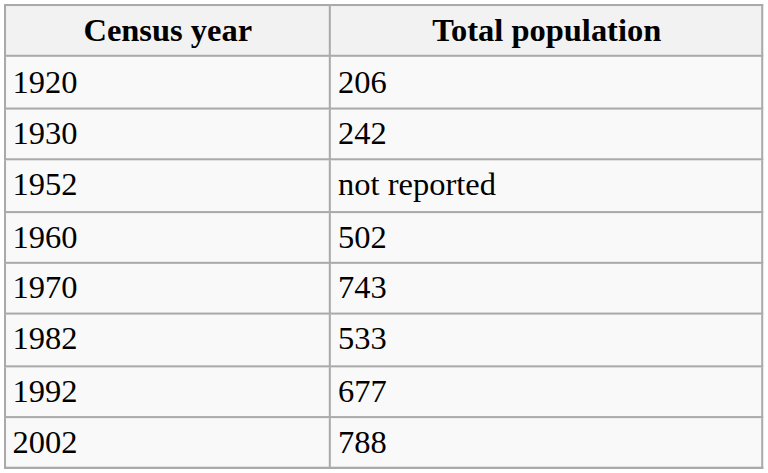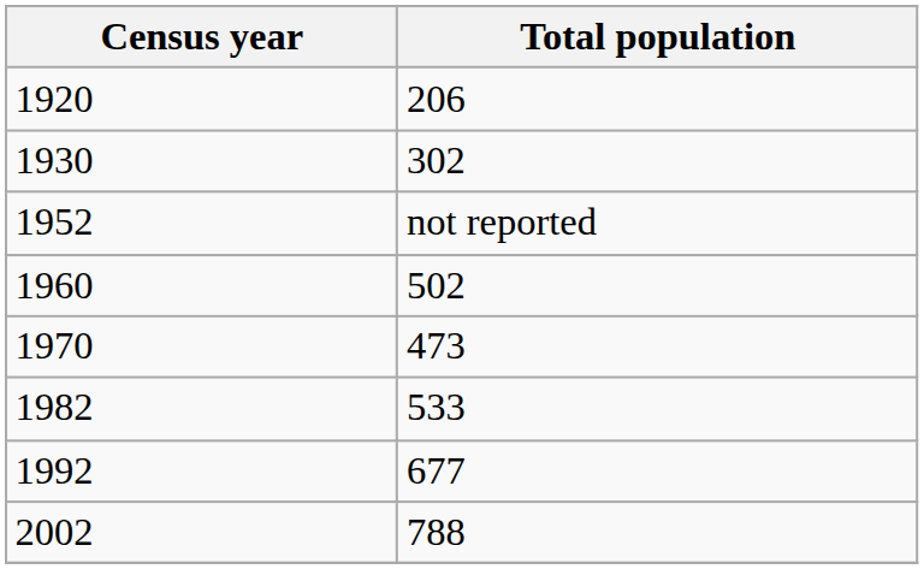1930 | Total population: 242 -> 302
1970 | Total population: 743 -> 473
